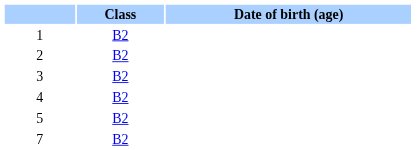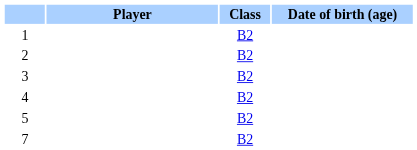+ column: Player
